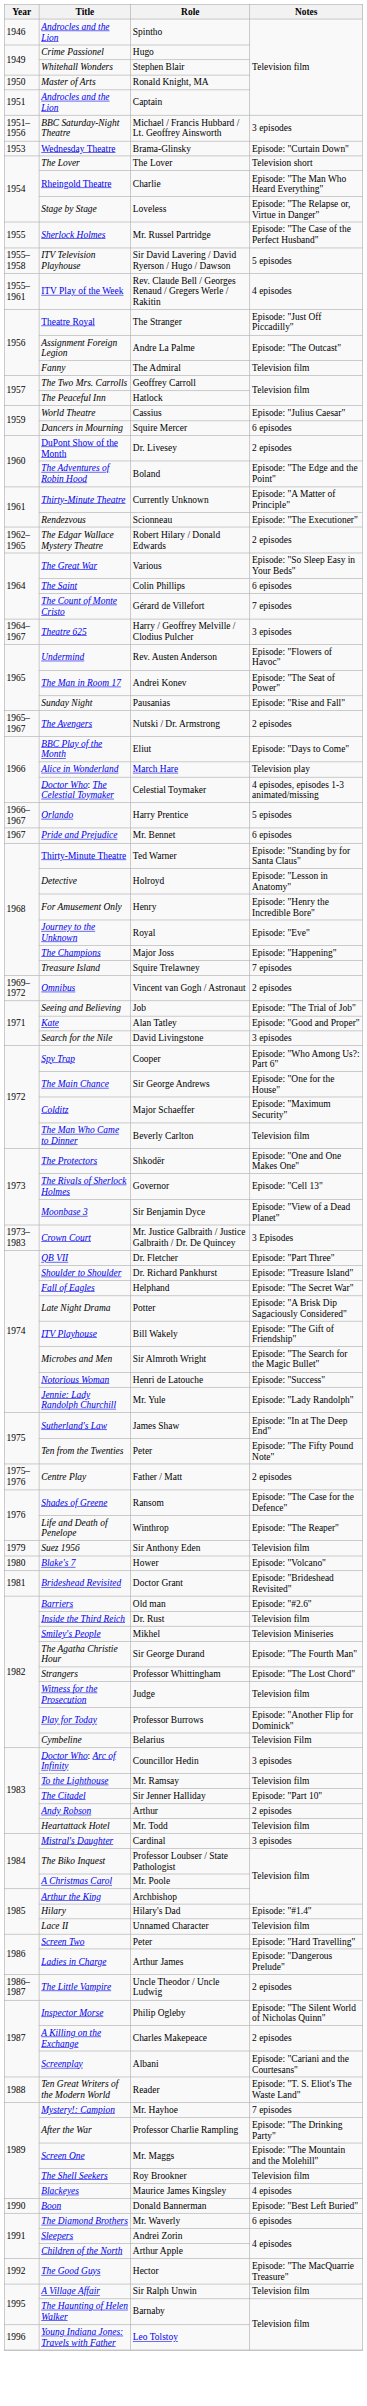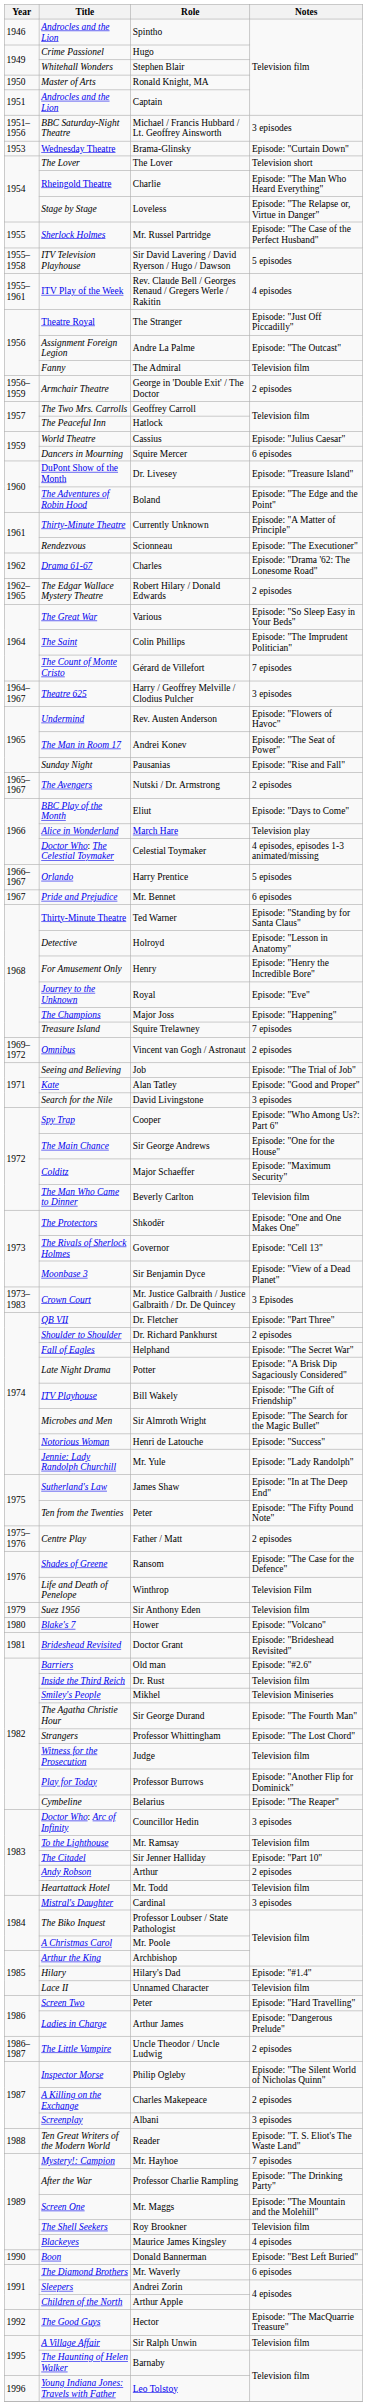+ row: 1956–1959 | Armchair Theatre | George in 'Double Exit' / The Doctor | 2 episodes
Dr. Livesey | Notes: 2 episodes -> Episode: "Treasure Island"
+ row: 1962 | Drama 61-67 | Charles | Episode: "Drama '62: The Lonesome Road"
Colin Phillips | Notes: 6 episodes -> Episode: "The Imprudent Politician"
Dr. Richard Pankhurst | Notes: Episode: "Treasure Island" -> 2 episodes
Winthrop | Notes: Episode: "The Reaper" -> Television Film
Belarius | Notes: Television Film -> Episode: "The Reaper"
Albani | Notes: Episode: "Cariani and the Courtesans" -> 3 episodes
